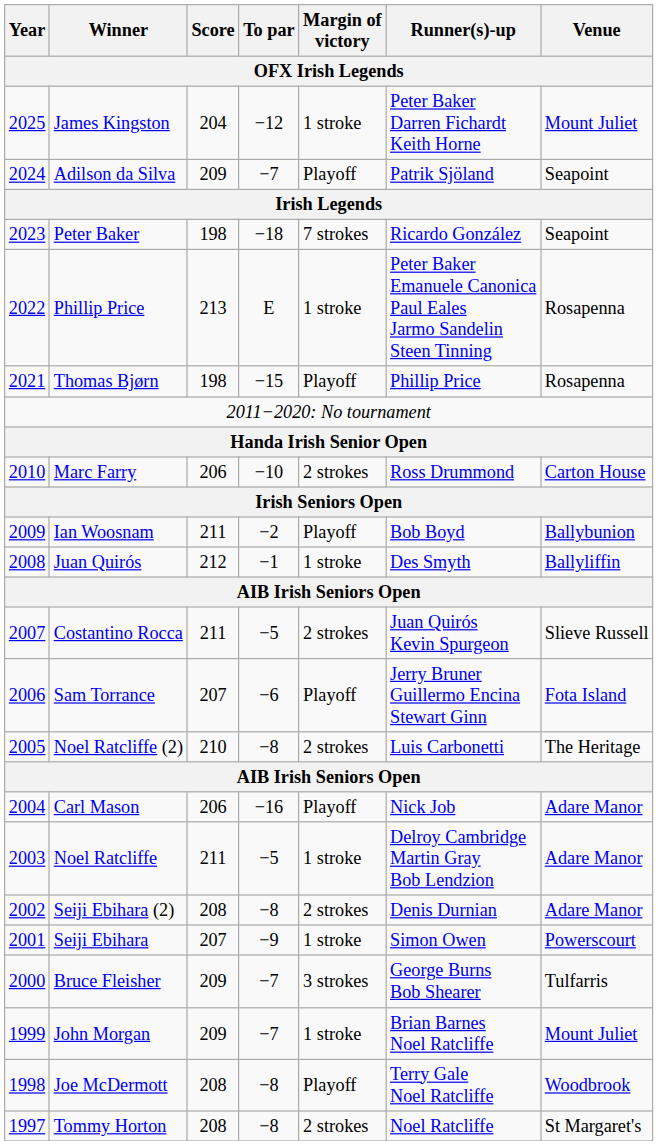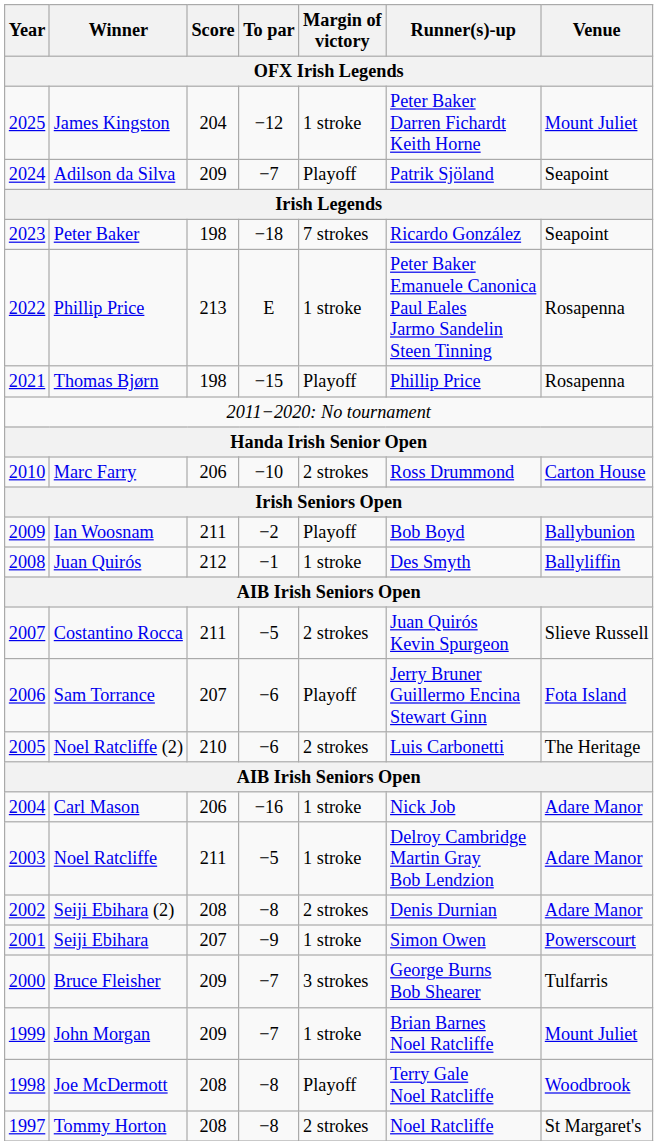Noel Ratcliffe (2) | To par: −8 -> −6
Carl Mason | Margin of victory: Playoff -> 1 stroke
